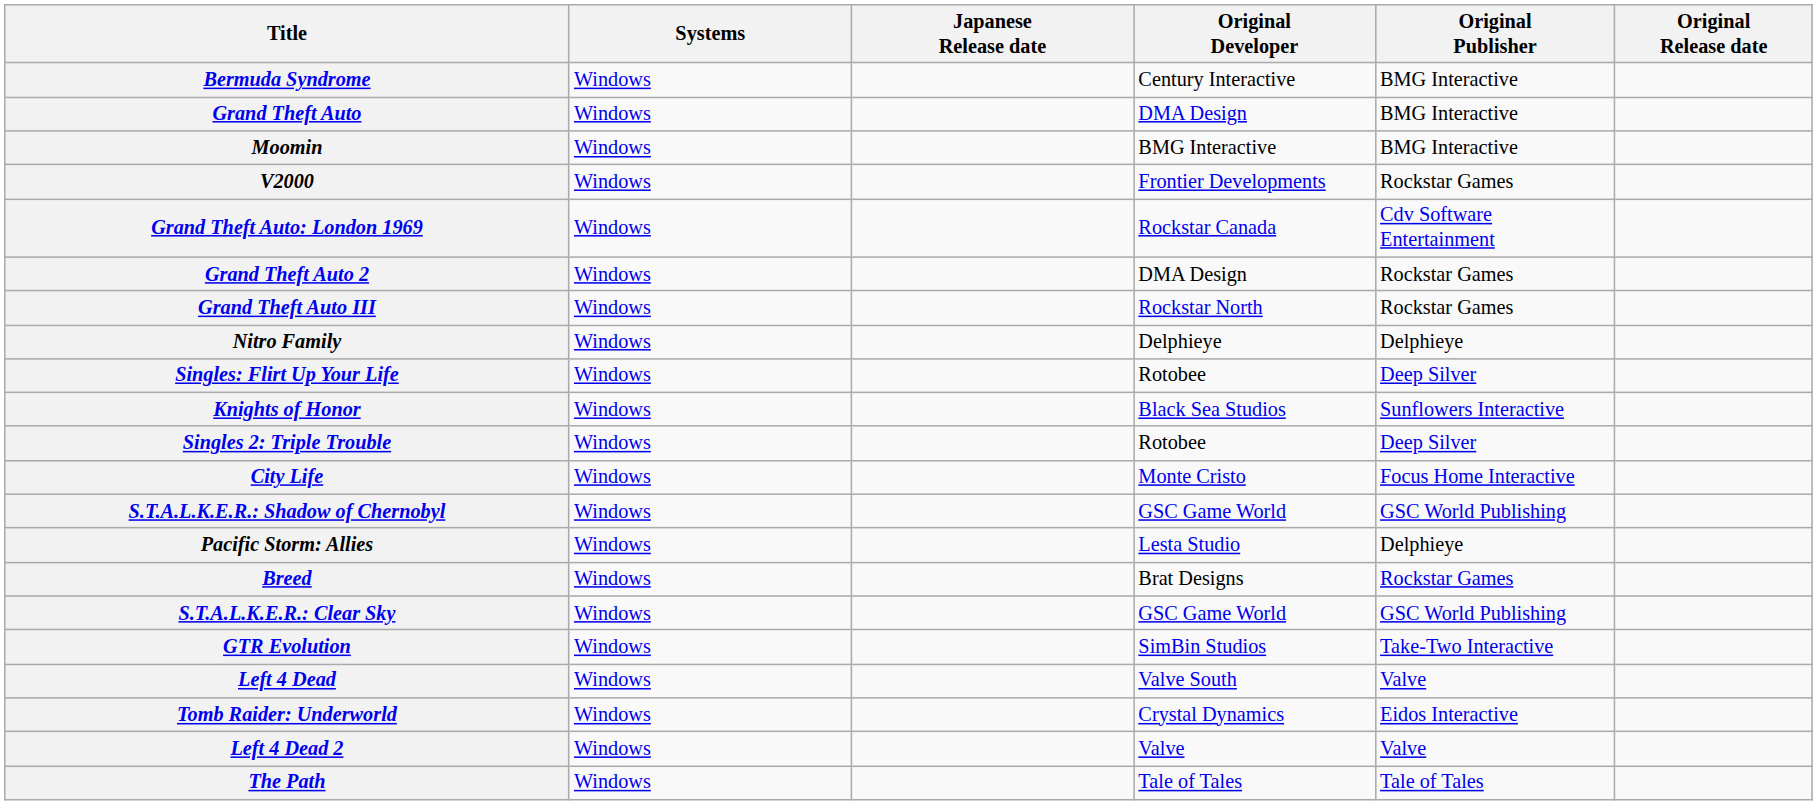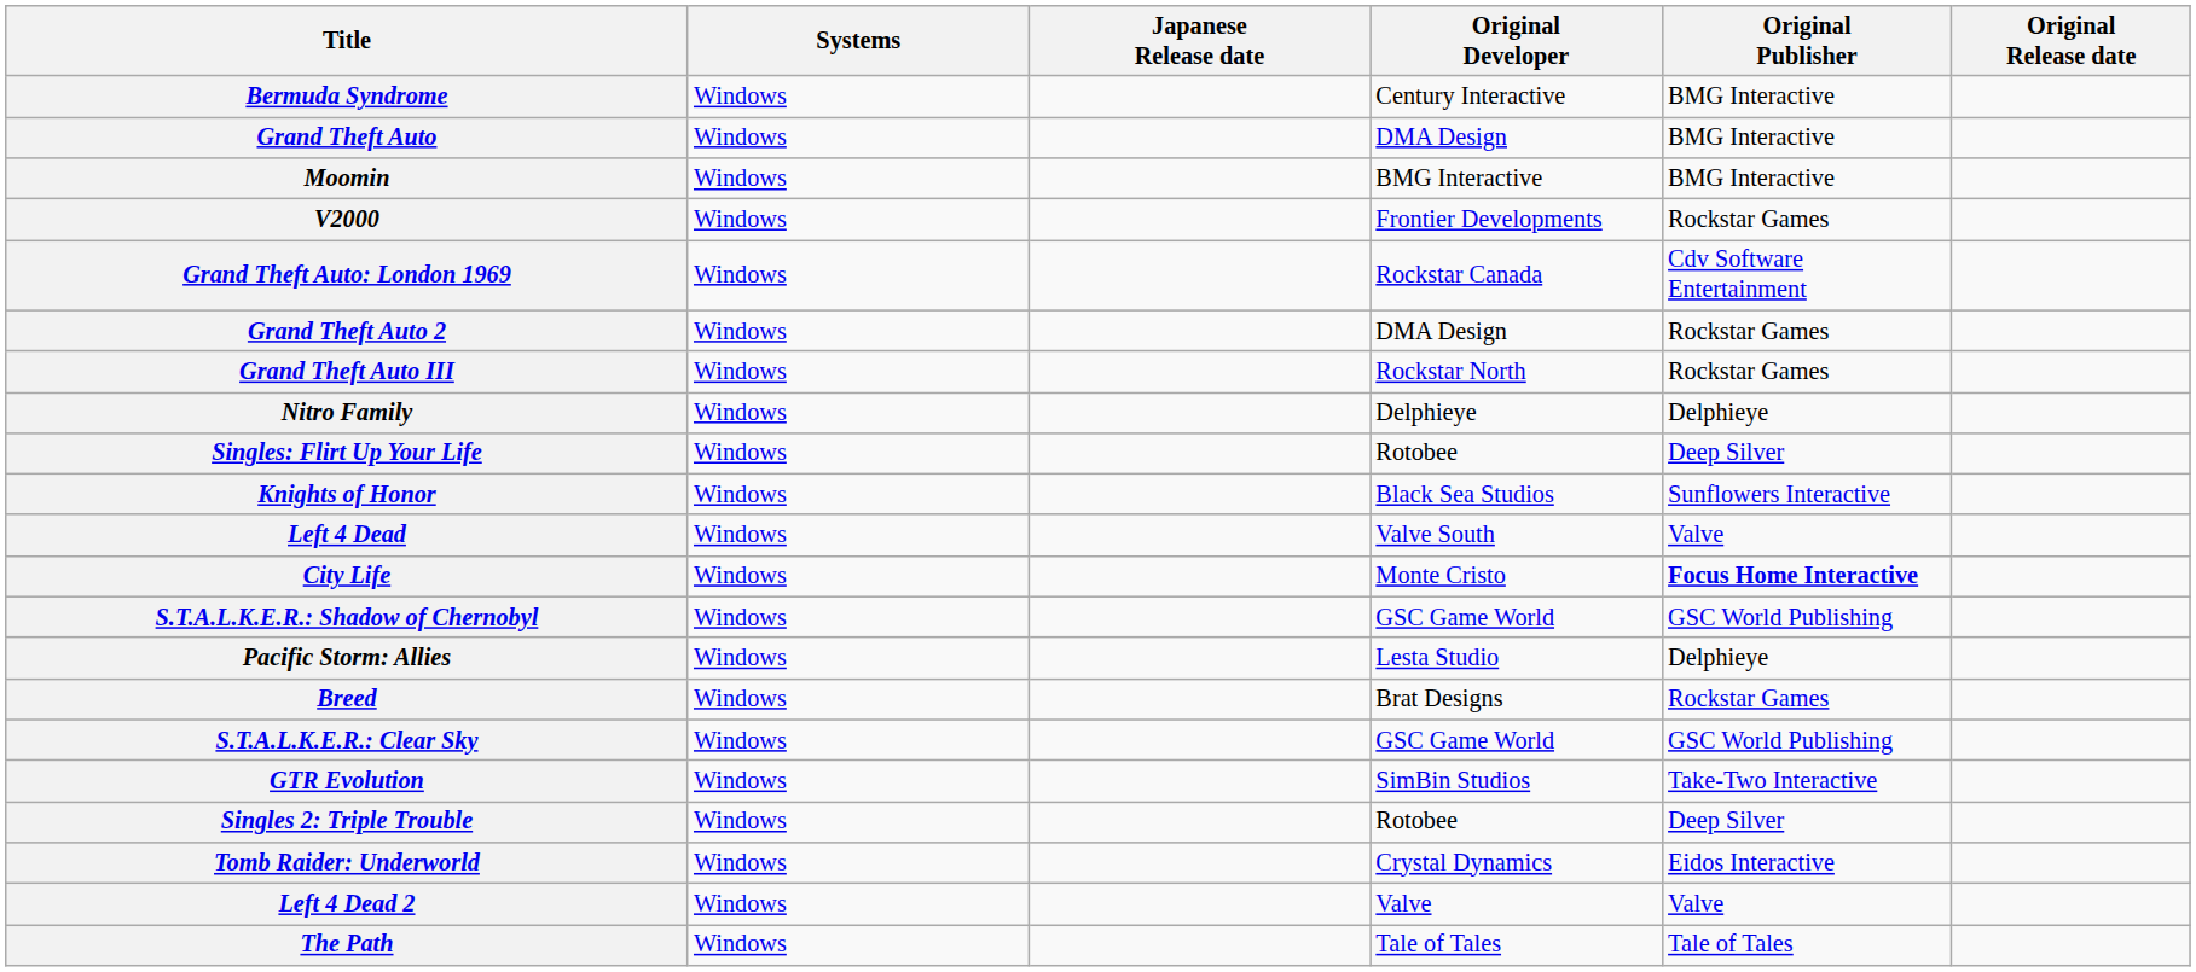rows swapped: Singles 2: Triple Trouble <-> Left 4 Dead
City Life | Original Publisher: normal -> bold
